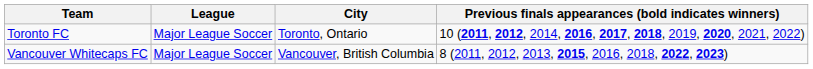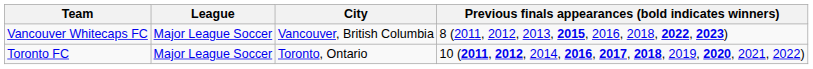rows swapped: Vancouver Whitecaps FC <-> Toronto FC
